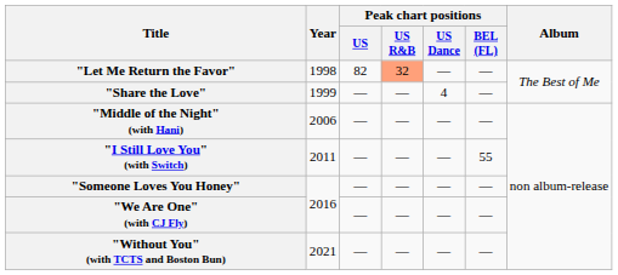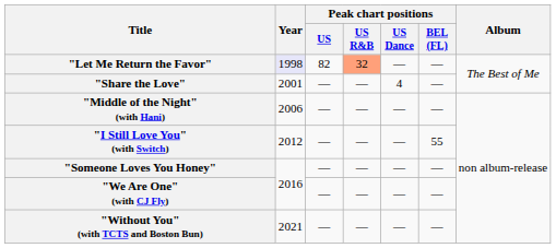"Let Me Return the Favor" | Year: no background -> lavender background
"Share the Love" | Year: 1999 -> 2001
"I Still Love You" (with Switch) | Year: 2011 -> 2012
